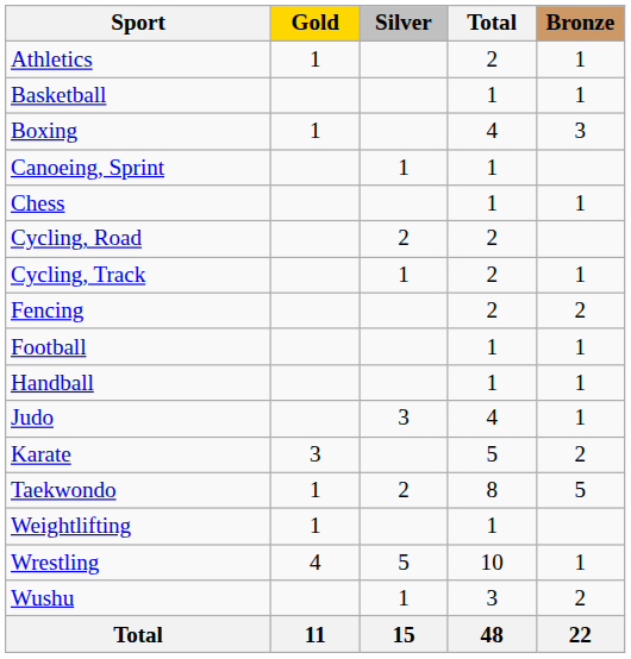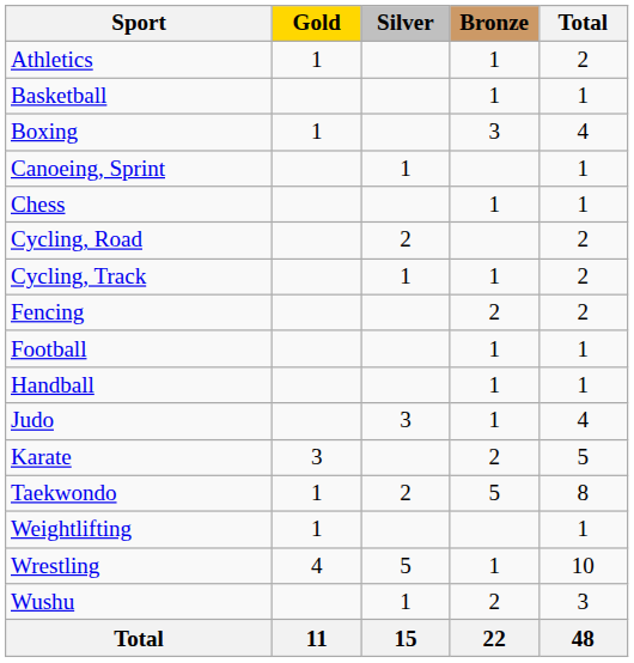columns swapped: Bronze <-> Total
